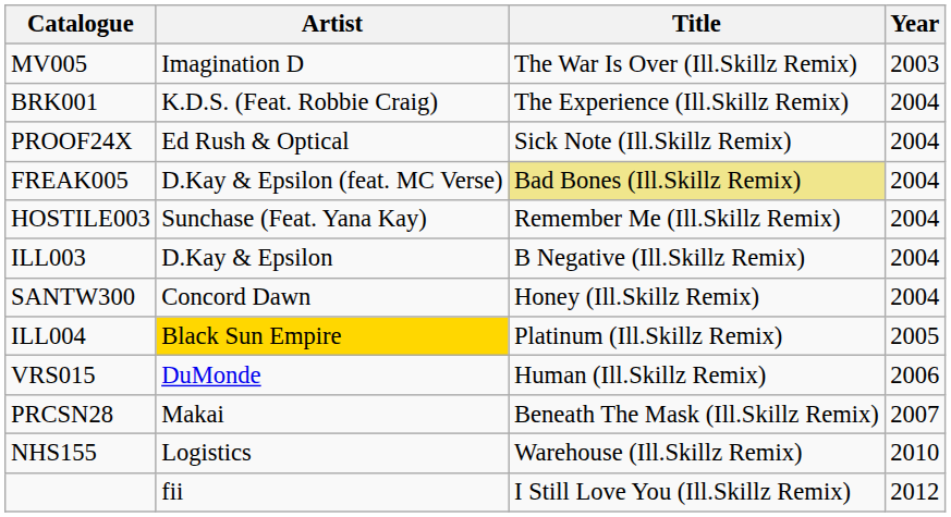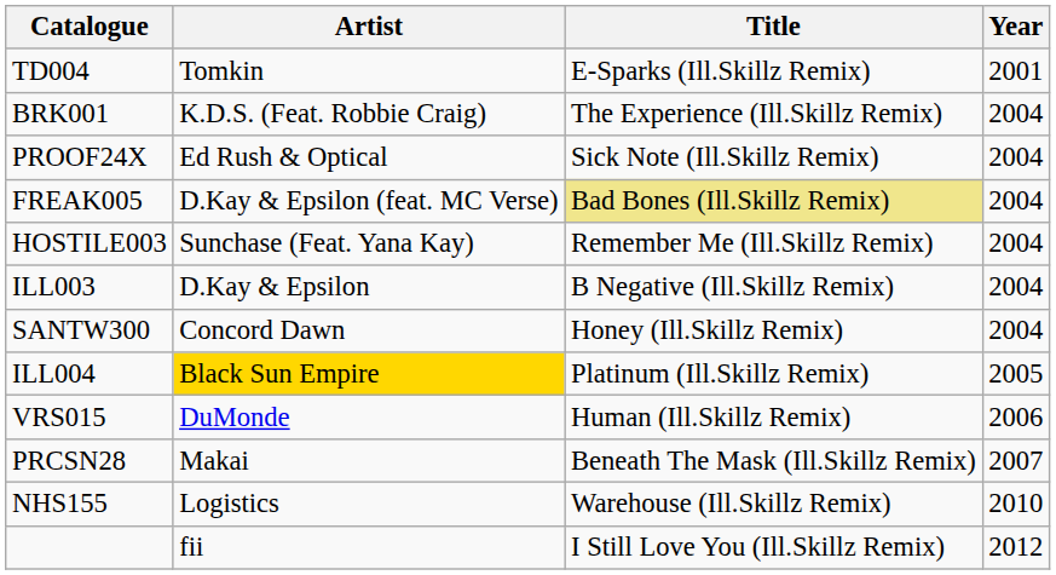+ row: TD004 | Tomkin | E-Sparks (Ill.Skillz Remix) | 2001
- row: MV005 | Imagination D | The War Is Over (Ill.Skillz Remix) | 2003
